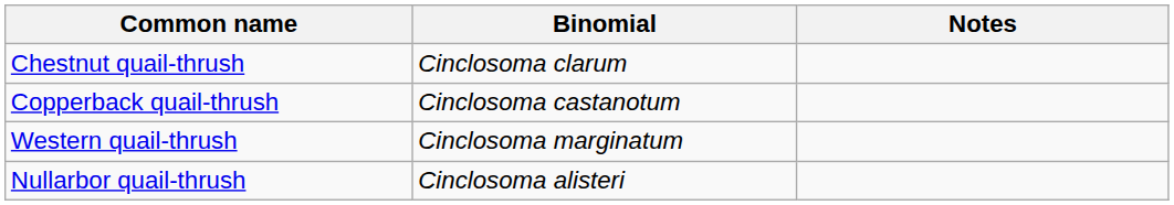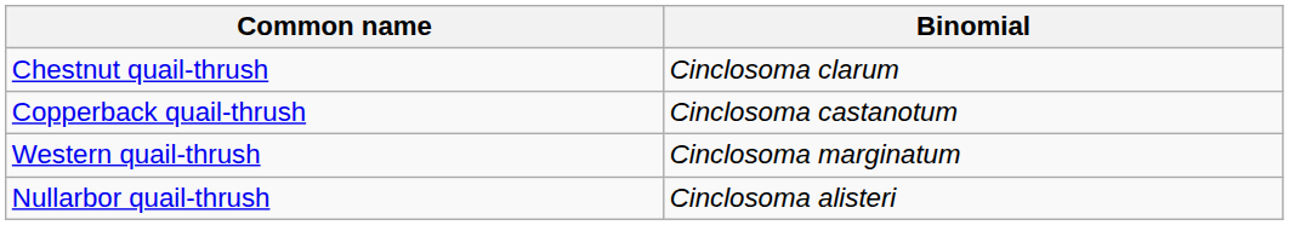- column: Notes
